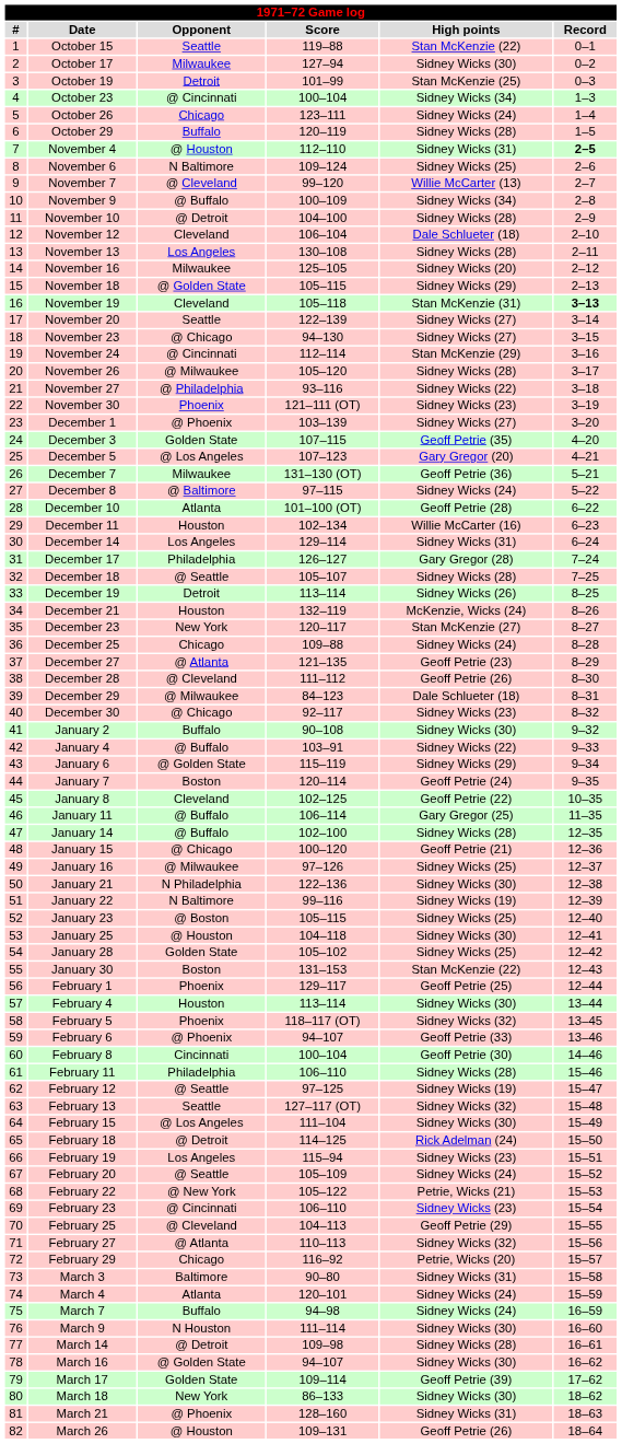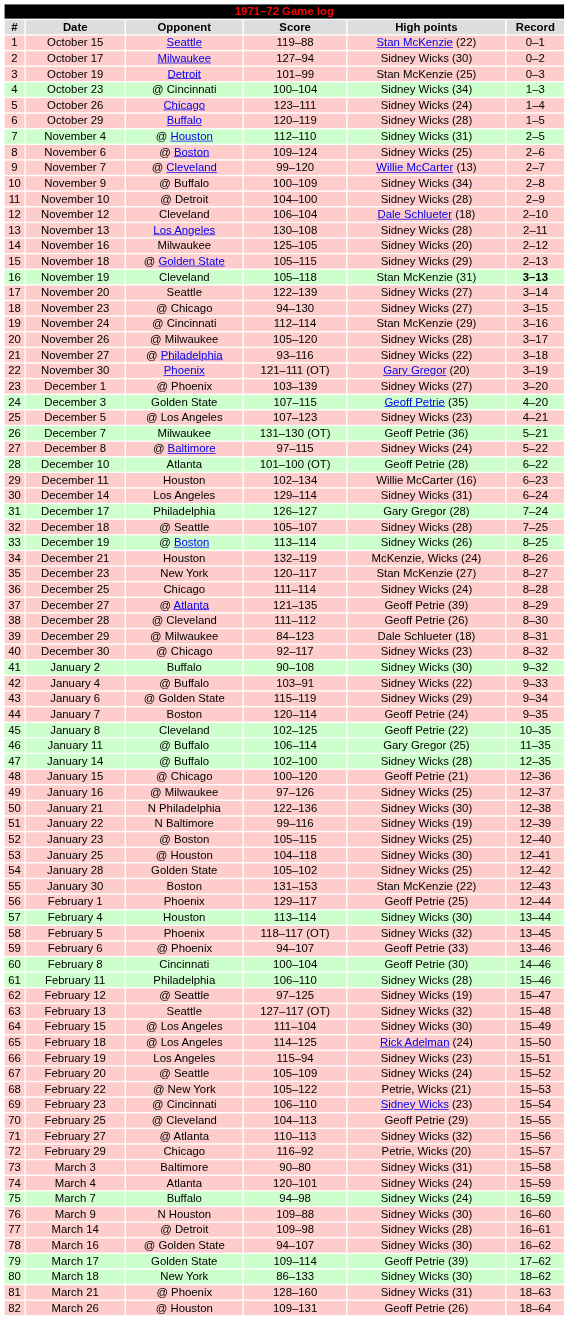November 4 | Record: bold -> normal
November 6 | Opponent: N Baltimore -> @ Boston
November 30 | High points: Sidney Wicks (23) -> Gary Gregor (20)
December 5 | High points: Gary Gregor (20) -> Sidney Wicks (23)
December 19 | Opponent: Detroit -> @ Boston
December 25 | Score: 109–88 -> 111–114
December 27 | High points: Geoff Petrie (23) -> Geoff Petrie (39)
February 18 | Opponent: @ Detroit -> @ Los Angeles
March 9 | Score: 111–114 -> 109–88
